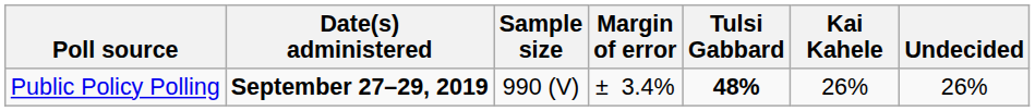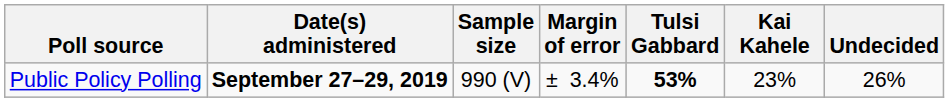Public Policy Polling | Tulsi Gabbard: 48% -> 53%
Public Policy Polling | Kai Kahele: 26% -> 23%
